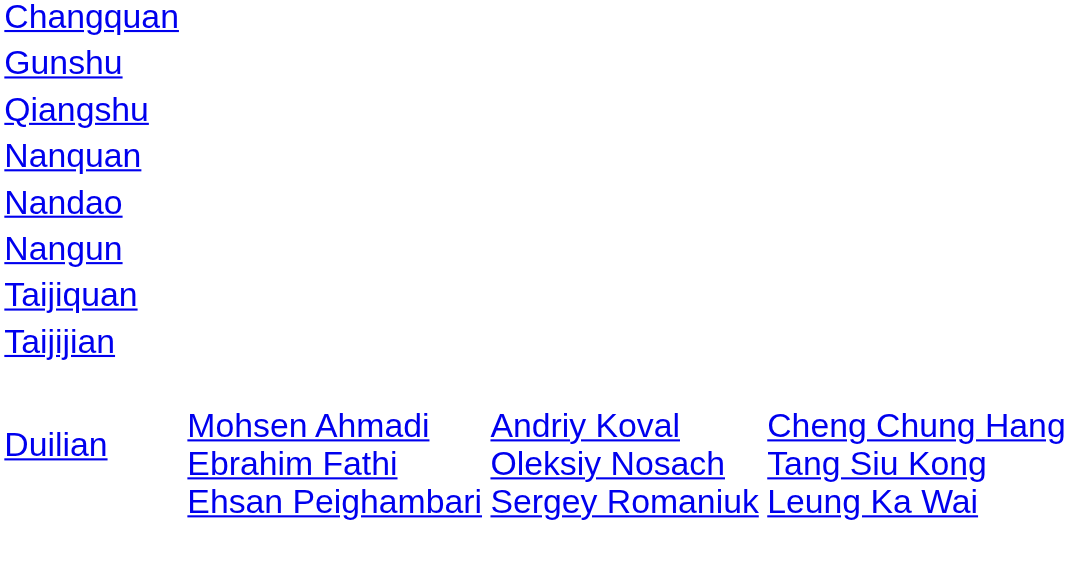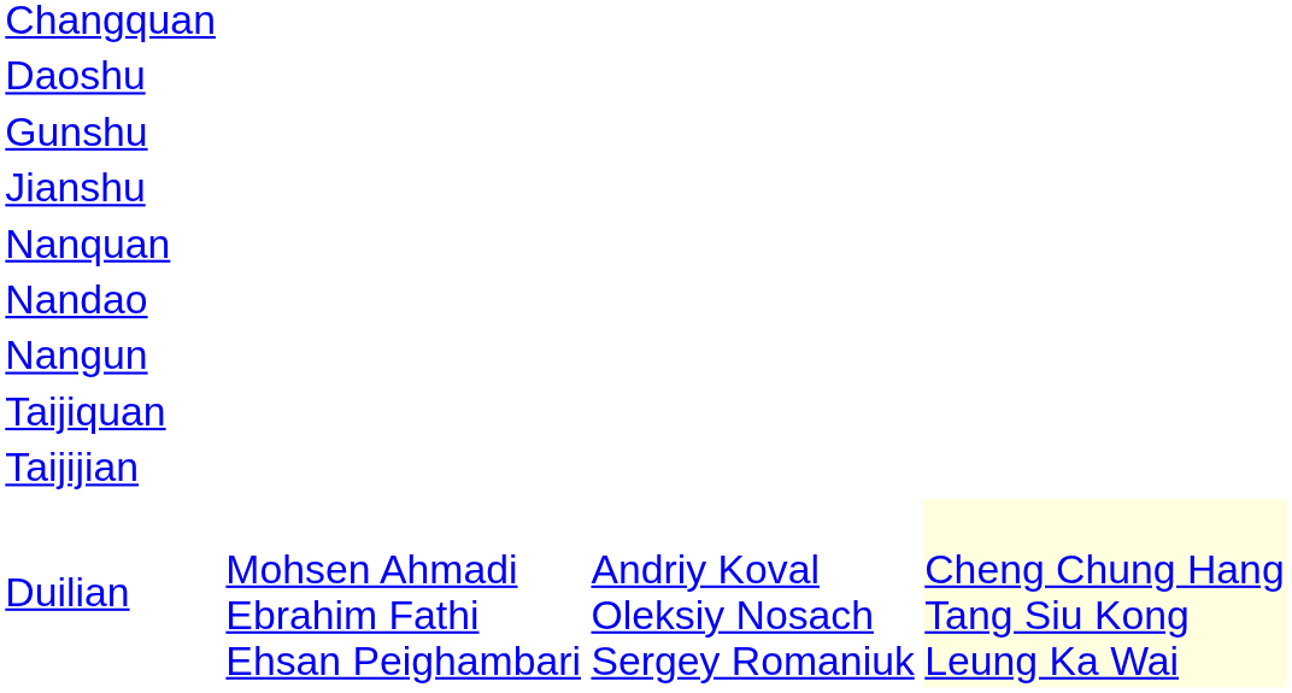+ row: Daoshu
+ row: Jianshu
- row: Qiangshu
Duilian | column 4: no background -> lightyellow background
